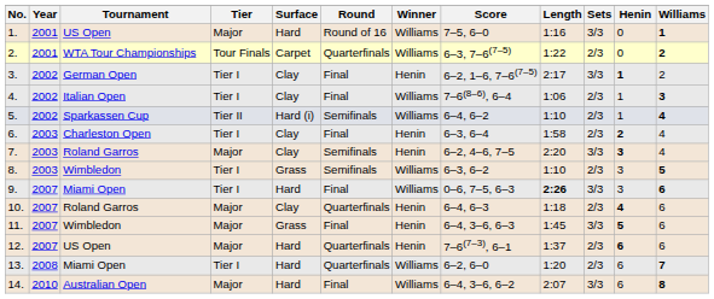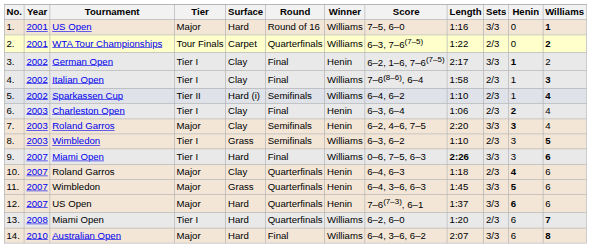4. | Length: 1:06 -> 1:58
6. | Length: 1:58 -> 1:06
11. | Round: Final -> Quarterfinals
12. | Sets: 2/3 -> 3/3
